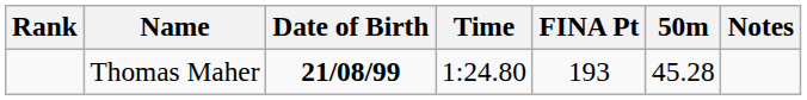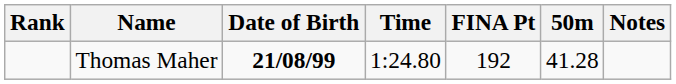Thomas Maher | FINA Pt: 193 -> 192
Thomas Maher | 50m: 45.28 -> 41.28
